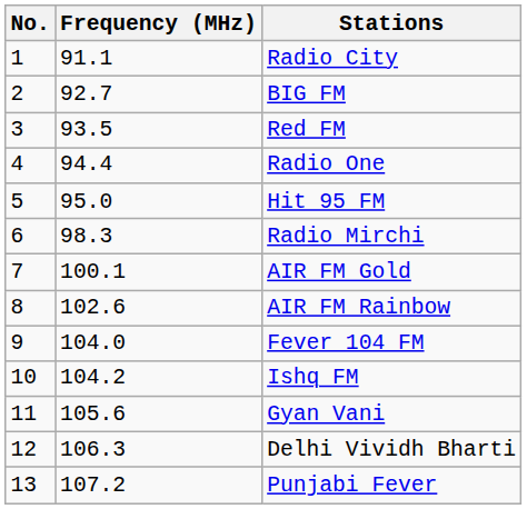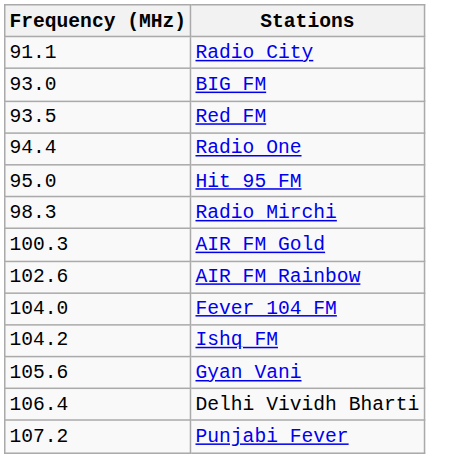- column: No. | 1 | 2 | 3 | 4 | 5 | 6 | 7 | 8 | 9 | 10 | 11 | 12 | 13
BIG FM | Frequency (MHz): 92.7 -> 93.0
AIR FM Gold | Frequency (MHz): 100.1 -> 100.3
Delhi Vividh Bharti | Frequency (MHz): 106.3 -> 106.4
